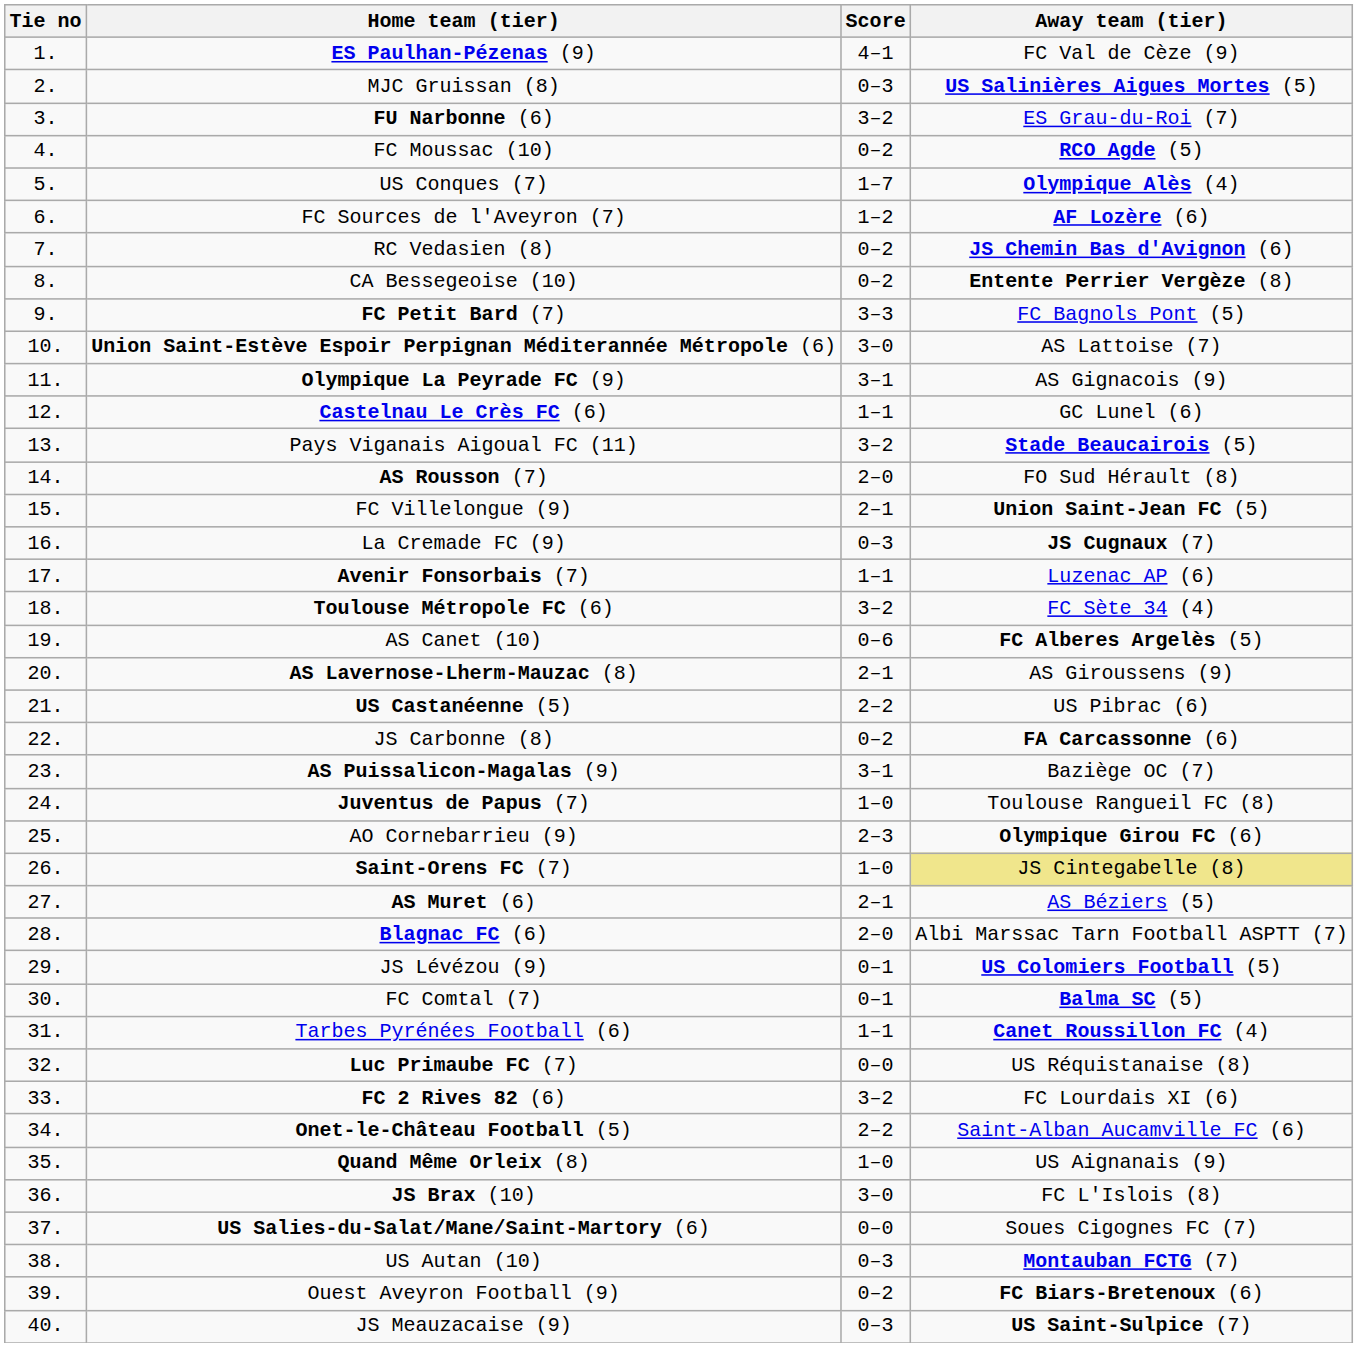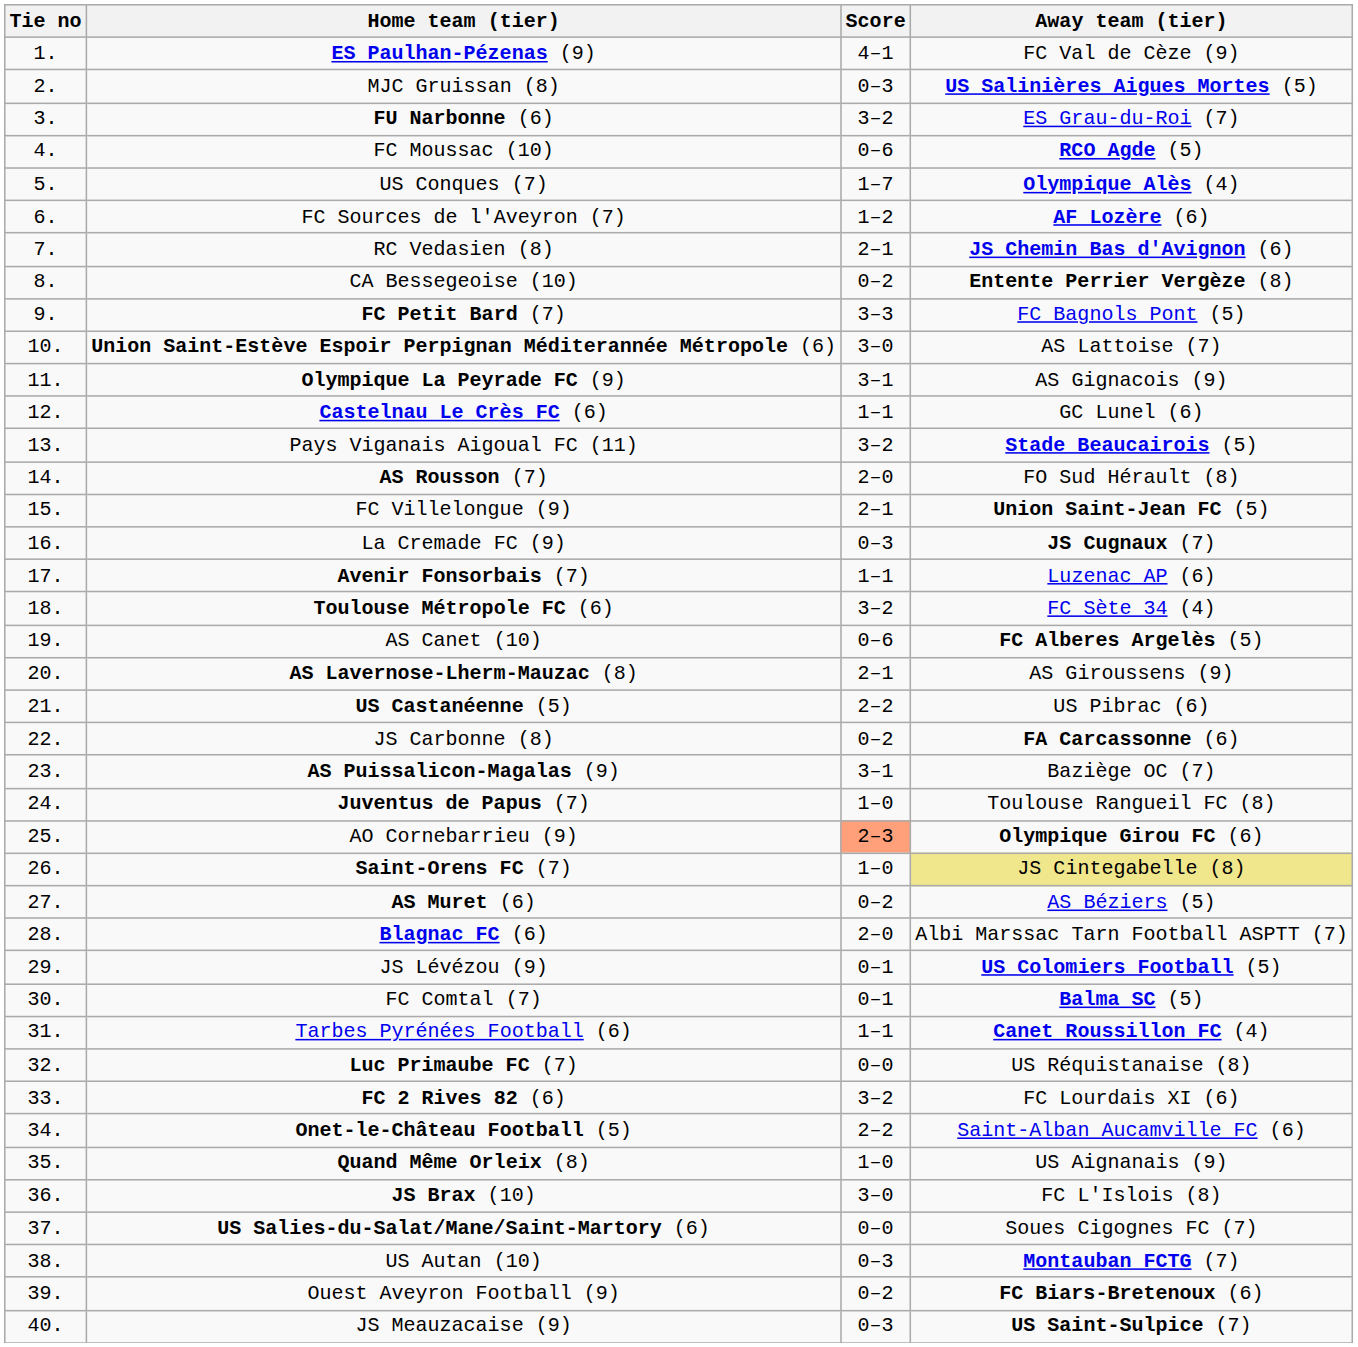FC Moussac (10) | Score: 0–2 -> 0–6
RC Vedasien (8) | Score: 0–2 -> 2–1
AO Cornebarrieu (9) | Score: no background -> lightsalmon background
AS Muret (6) | Score: 2–1 -> 0–2
